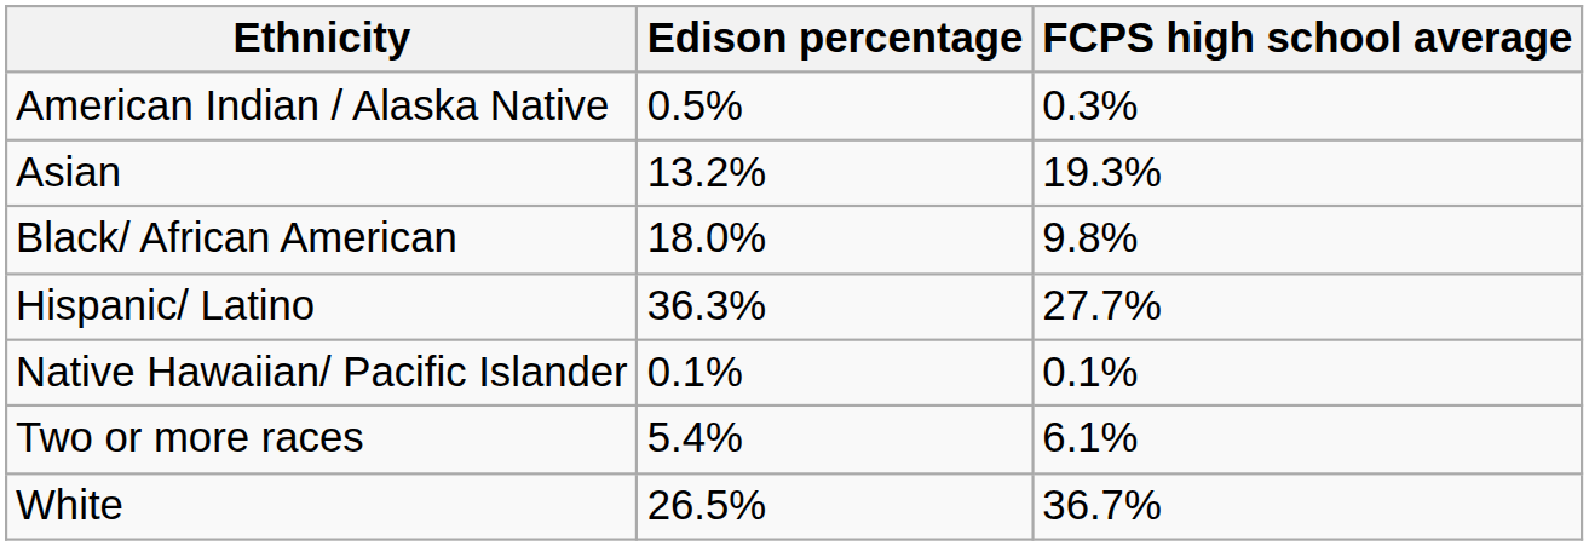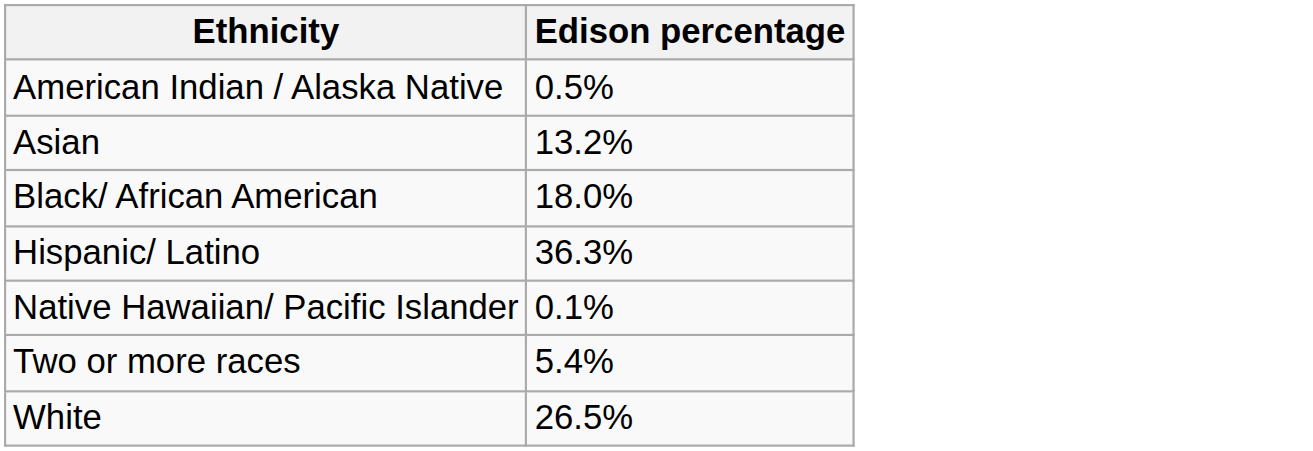- column: FCPS high school average | 0.3% | 19.3% | 9.8% | 27.7% | 0.1% | 6.1% | 36.7%
